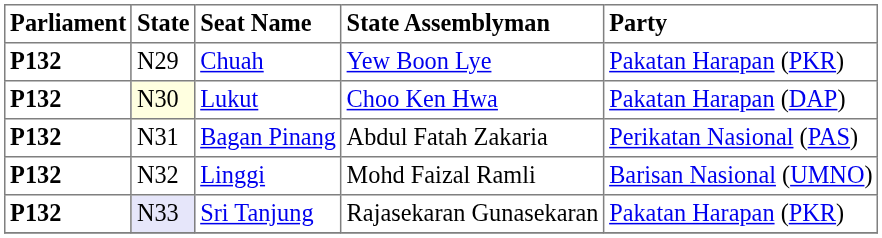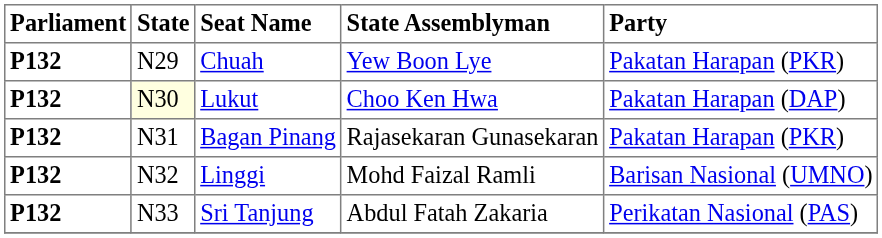Bagan Pinang | State Assemblyman: Abdul Fatah Zakaria -> Rajasekaran Gunasekaran
Bagan Pinang | Party: Perikatan Nasional (PAS) -> Pakatan Harapan (PKR)
Sri Tanjung | State: lavender background -> no background
Sri Tanjung | State Assemblyman: Rajasekaran Gunasekaran -> Abdul Fatah Zakaria
Sri Tanjung | Party: Pakatan Harapan (PKR) -> Perikatan Nasional (PAS)
